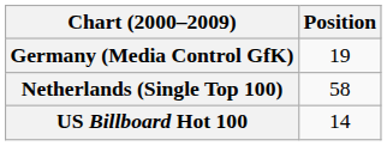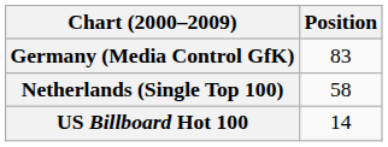Germany (Media Control GfK) | Position: 19 -> 83
